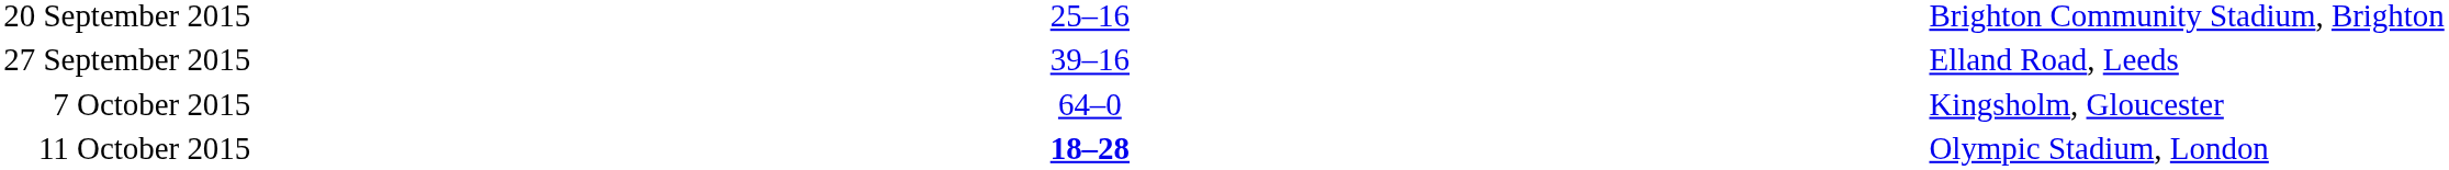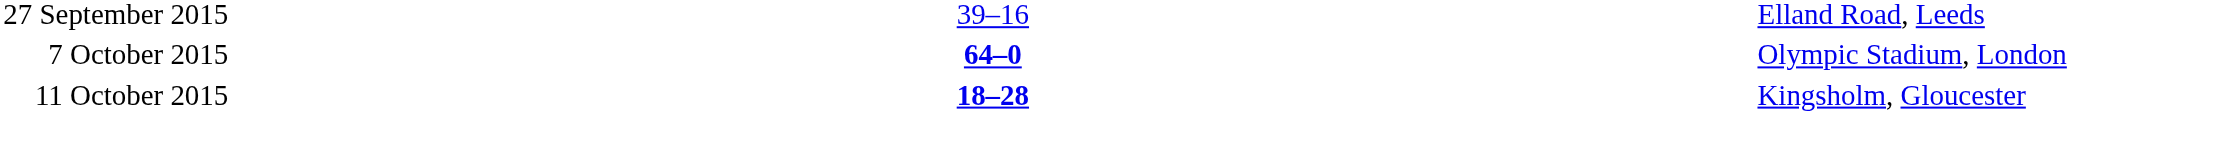- row: 20 September 2015 | 25–16 | Brighton Community Stadium, Brighton
7 October 2015 | column 3: normal -> bold
7 October 2015 | column 5: Kingsholm, Gloucester -> Olympic Stadium, London
11 October 2015 | column 5: Olympic Stadium, London -> Kingsholm, Gloucester
